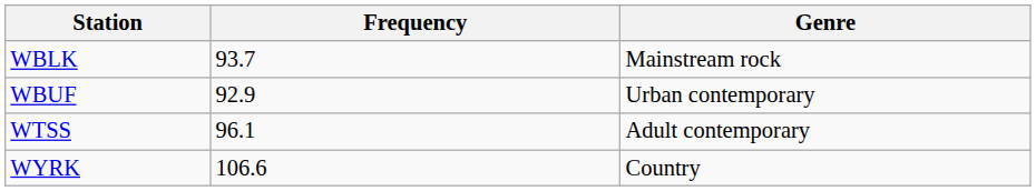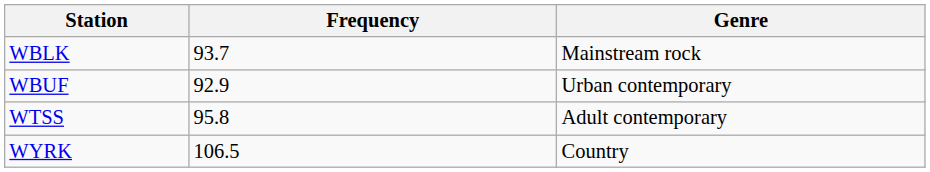WTSS | Frequency: 96.1 -> 95.8
WYRK | Frequency: 106.6 -> 106.5
